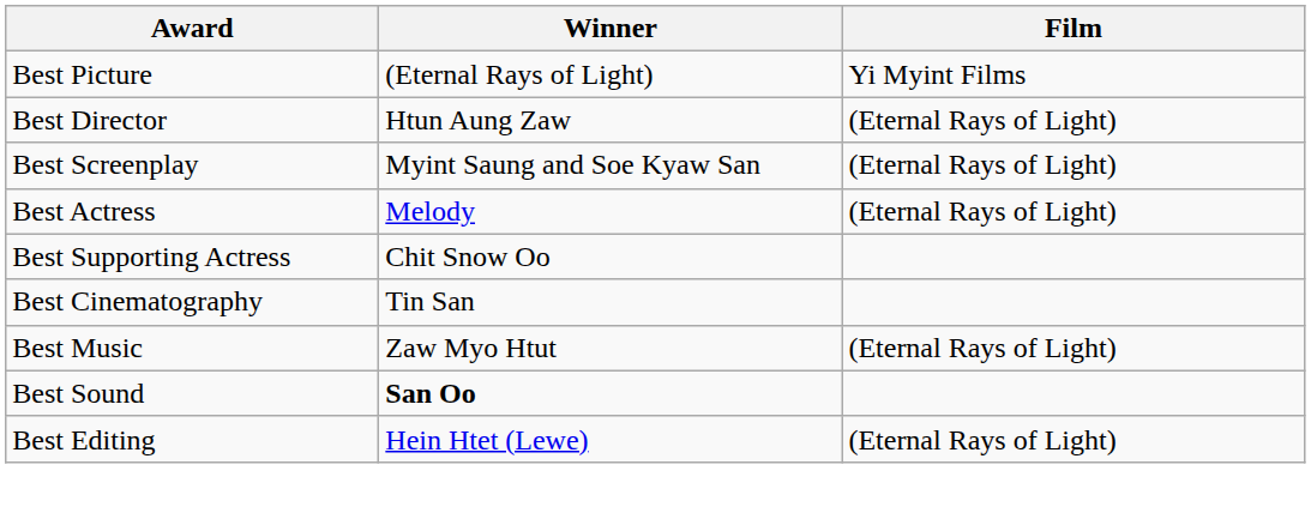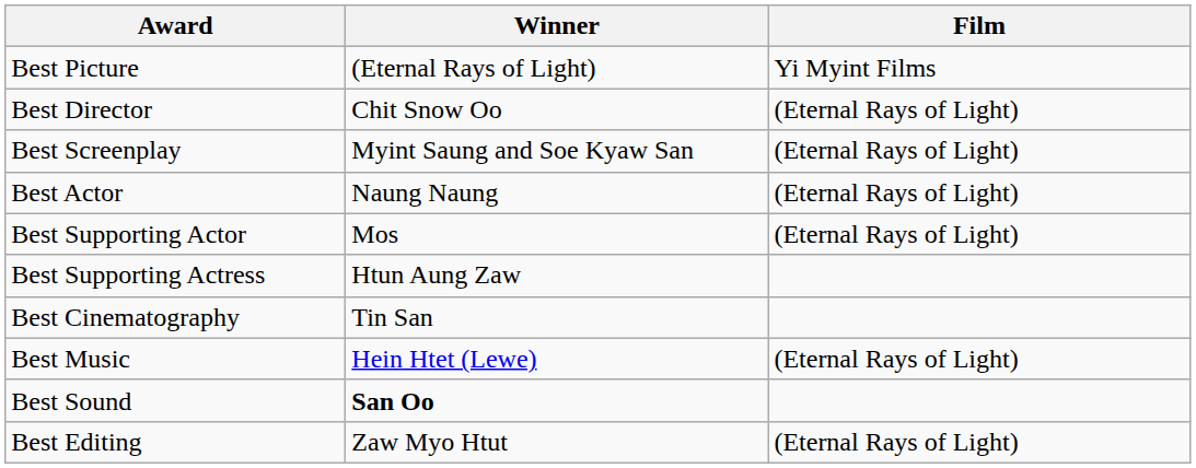Best Director | Winner: Htun Aung Zaw -> Chit Snow Oo
+ row: Best Actor | Naung Naung | (Eternal Rays of Light)
- row: Best Actress | Melody | (Eternal Rays of Light)
+ row: Best Supporting Actor | Mos | (Eternal Rays of Light)
Best Supporting Actress | Winner: Chit Snow Oo -> Htun Aung Zaw
Best Music | Winner: Zaw Myo Htut -> Hein Htet (Lewe)
Best Editing | Winner: Hein Htet (Lewe) -> Zaw Myo Htut
